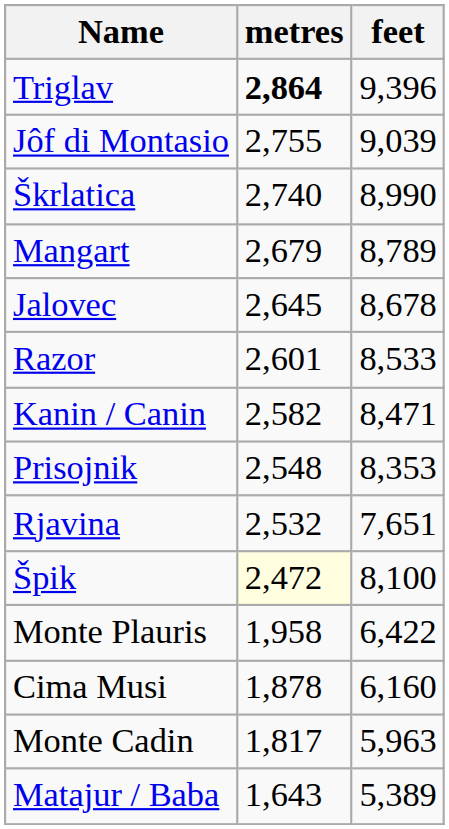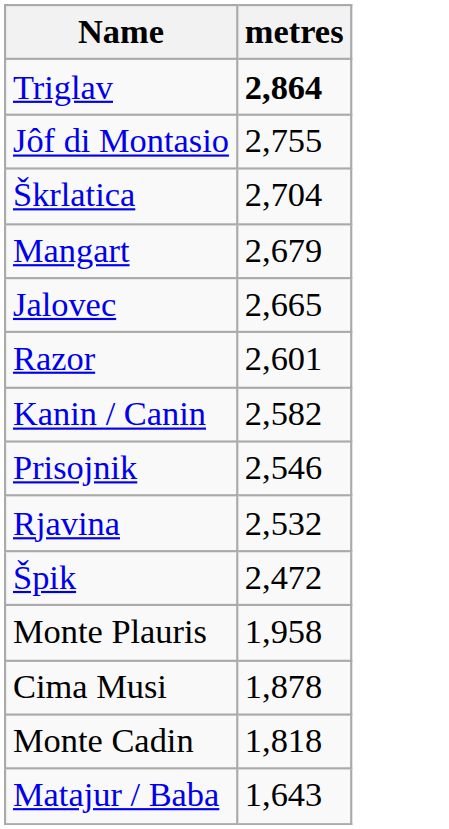- column: feet | 9,396 | 9,039 | 8,990 | 8,789 | 8,678 | 8,533 | 8,471 | 8,353 | 7,651 | 8,100 | 6,422 | 6,160 | 5,963 | 5,389
Škrlatica | metres: 2,740 -> 2,704
Jalovec | metres: 2,645 -> 2,665
Prisojnik | metres: 2,548 -> 2,546
Špik | metres: lightyellow background -> no background
Monte Cadin | metres: 1,817 -> 1,818
